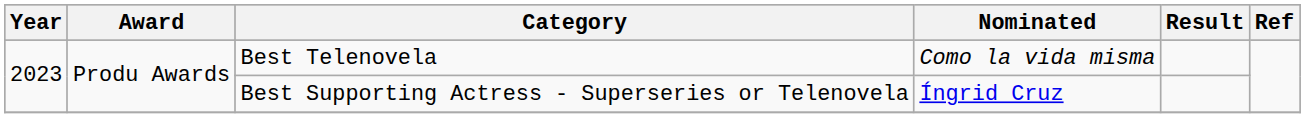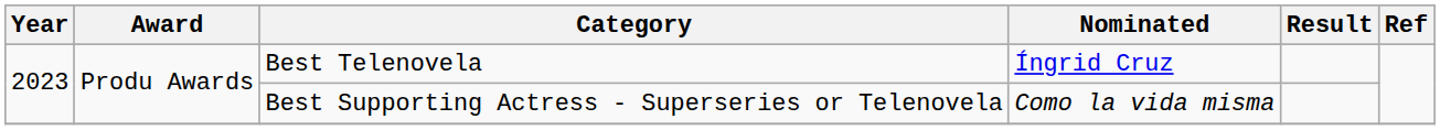Best Telenovela | Nominated: Como la vida misma -> Íngrid Cruz
Best Supporting Actress - Superseries or Telenovela | Nominated: Íngrid Cruz -> Como la vida misma
